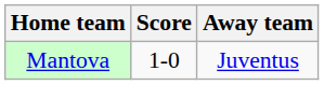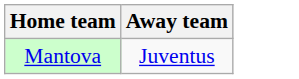- column: Score | 1-0
